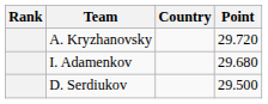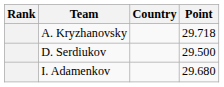A. Kryzhanovsky | Point: 29.720 -> 29.718
rows swapped: I. Adamenkov <-> D. Serdiukov
